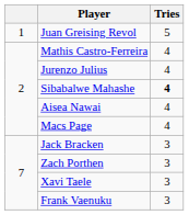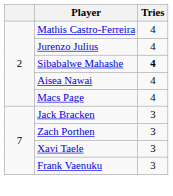- row: 1 | Juan Greising Revol | 5
